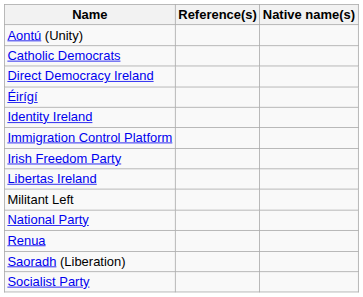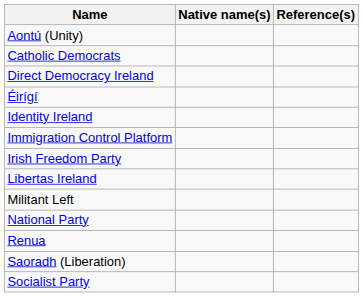columns swapped: Native name(s) <-> Reference(s)
